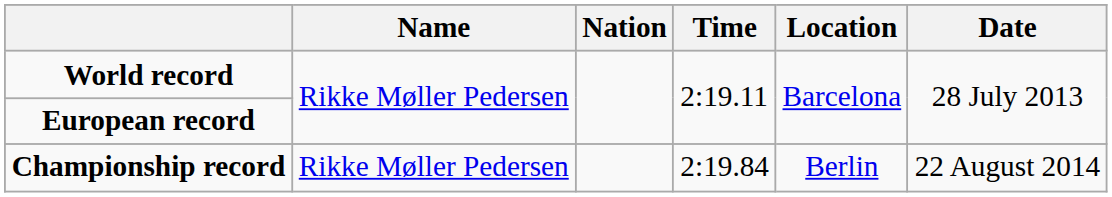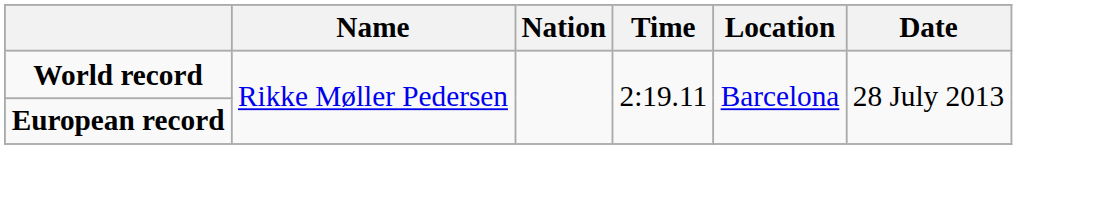- row: Championship record | Rikke Møller Pedersen | 2:19.84 | Berlin | 22 August 2014
